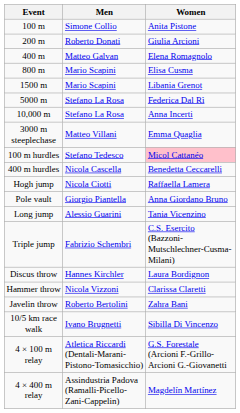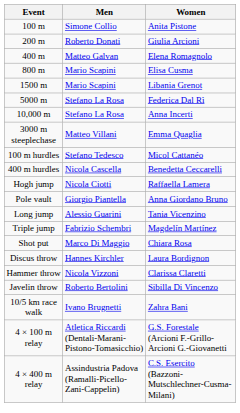100 m hurdles | Women: pink background -> no background
Triple jump | Women: C.S. Esercito (Bazzoni-Mutschlechner-Cusma-Milani) -> Magdelín Martínez
+ row: Shot put | Marco Di Maggio | Chiara Rosa
Javelin throw | Women: Zahra Bani -> Sibilla Di Vincenzo
10/5 km race walk | Women: Sibilla Di Vincenzo -> Zahra Bani
4 × 400 m relay | Women: Magdelín Martínez -> C.S. Esercito (Bazzoni-Mutschlechner-Cusma-Milani)
